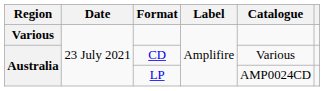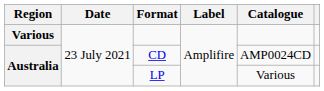CD | Catalogue: Various -> AMP0024CD
LP | Catalogue: AMP0024CD -> Various
